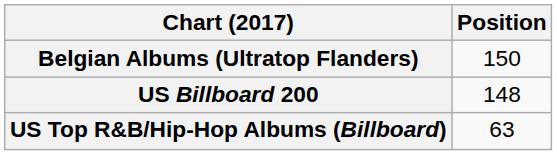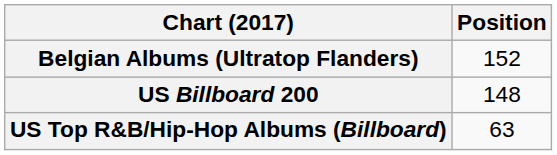Belgian Albums (Ultratop Flanders) | Position: 150 -> 152
